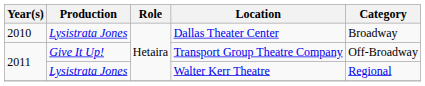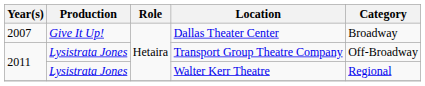Dallas Theater Center | Year(s): 2010 -> 2007
Dallas Theater Center | Production: Lysistrata Jones -> Give It Up!
Transport Group Theatre Company | Production: Give It Up! -> Lysistrata Jones
